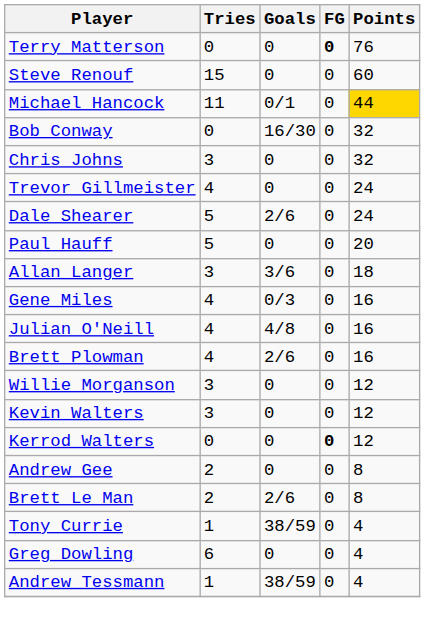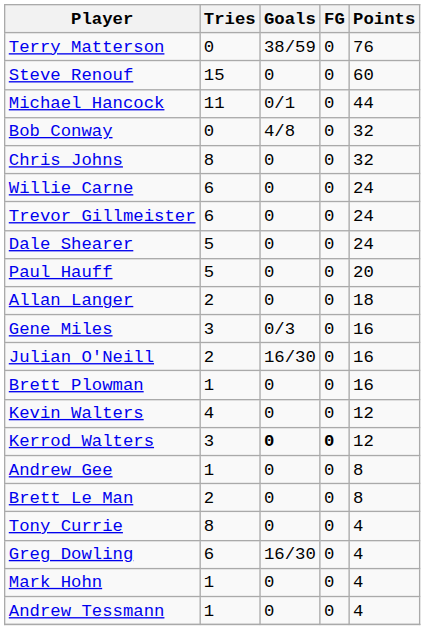Terry Matterson | Goals: 0 -> 38/59
Terry Matterson | FG: bold -> normal
Michael Hancock | Points: gold background -> no background
Bob Conway | Goals: 16/30 -> 4/8
Chris Johns | Tries: 3 -> 8
+ row: Willie Carne | 6 | 0 | 0 | 24
Trevor Gillmeister | Tries: 4 -> 6
Dale Shearer | Goals: 2/6 -> 0
Allan Langer | Tries: 3 -> 2
Allan Langer | Goals: 3/6 -> 0
Gene Miles | Tries: 4 -> 3
Julian O'Neill | Tries: 4 -> 2
Julian O'Neill | Goals: 4/8 -> 16/30
Brett Plowman | Tries: 4 -> 1
Brett Plowman | Goals: 2/6 -> 0
- row: Willie Morganson | 3 | 0 | 0 | 12
Kevin Walters | Tries: 3 -> 4
Kerrod Walters | Tries: 0 -> 3
Kerrod Walters | Goals: normal -> bold
Andrew Gee | Tries: 2 -> 1
Brett Le Man | Goals: 2/6 -> 0
Tony Currie | Tries: 1 -> 8
Tony Currie | Goals: 38/59 -> 0
Greg Dowling | Goals: 0 -> 16/30
+ row: Mark Hohn | 1 | 0 | 0 | 4
Andrew Tessmann | Goals: 38/59 -> 0
